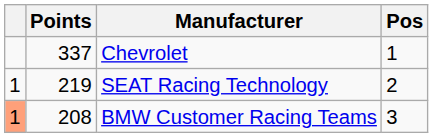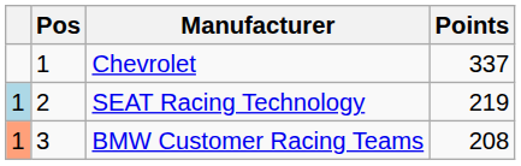columns swapped: Pos <-> Points
SEAT Racing Technology | column 1: no background -> lightblue background
